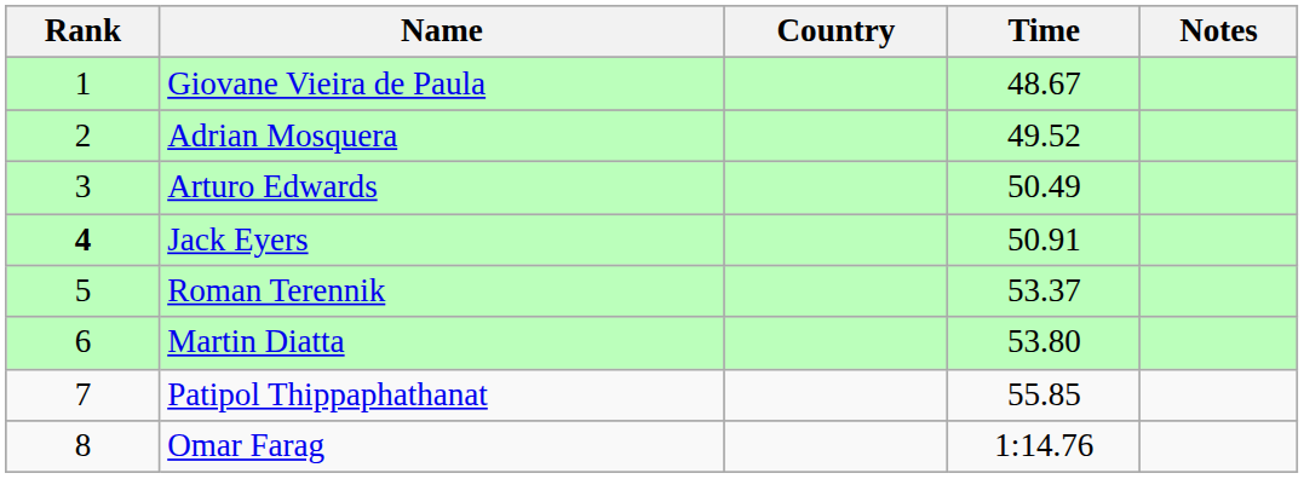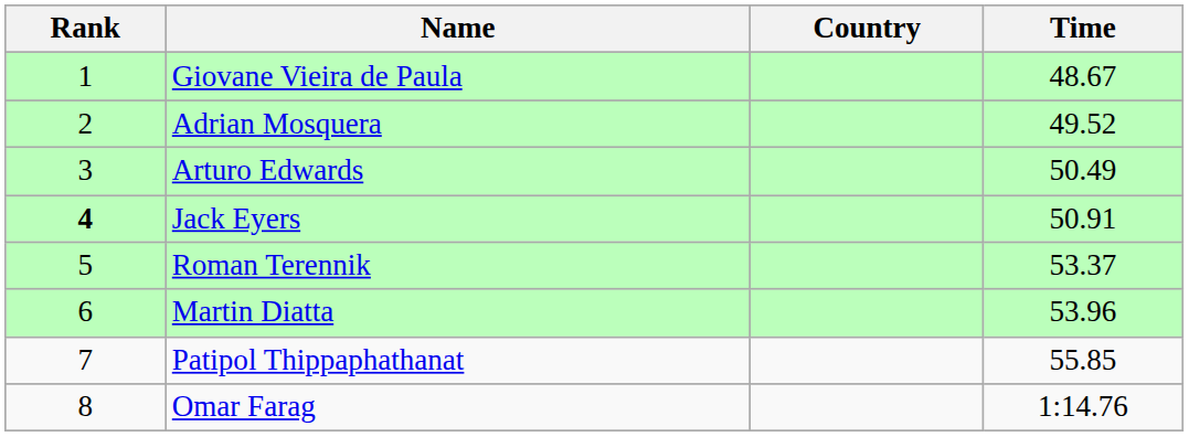- column: Notes
Martin Diatta | Time: 53.80 -> 53.96
